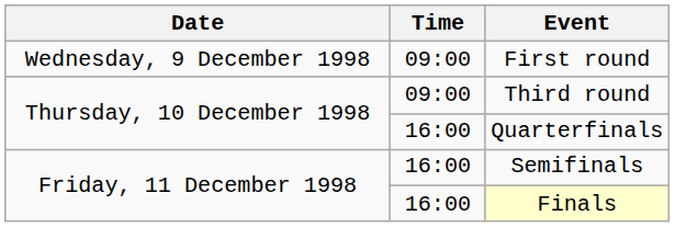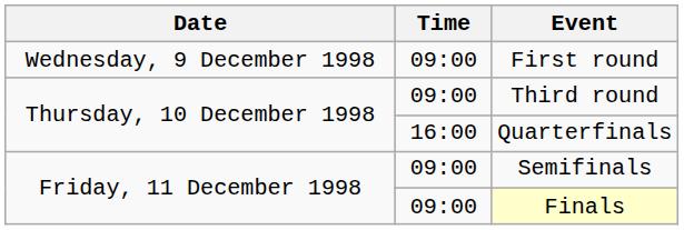Semifinals | Time: 16:00 -> 09:00
Finals | Time: 16:00 -> 09:00
